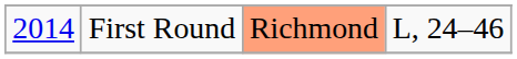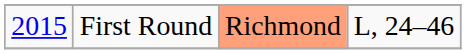First Round | column 1: 2014 -> 2015
